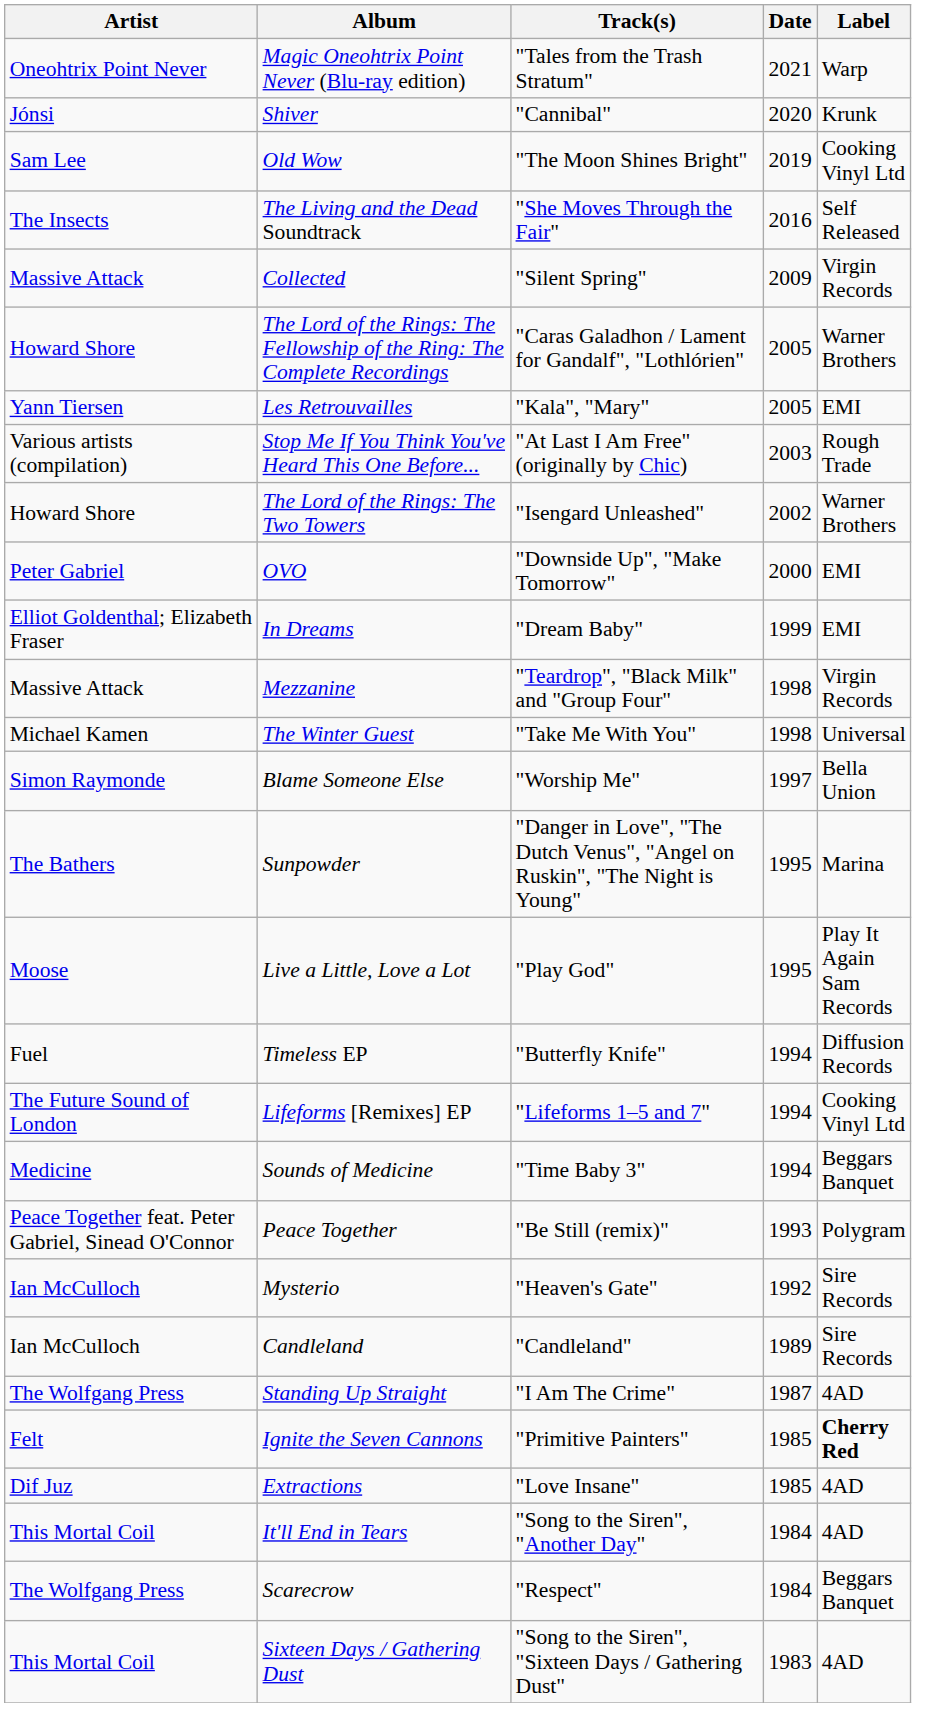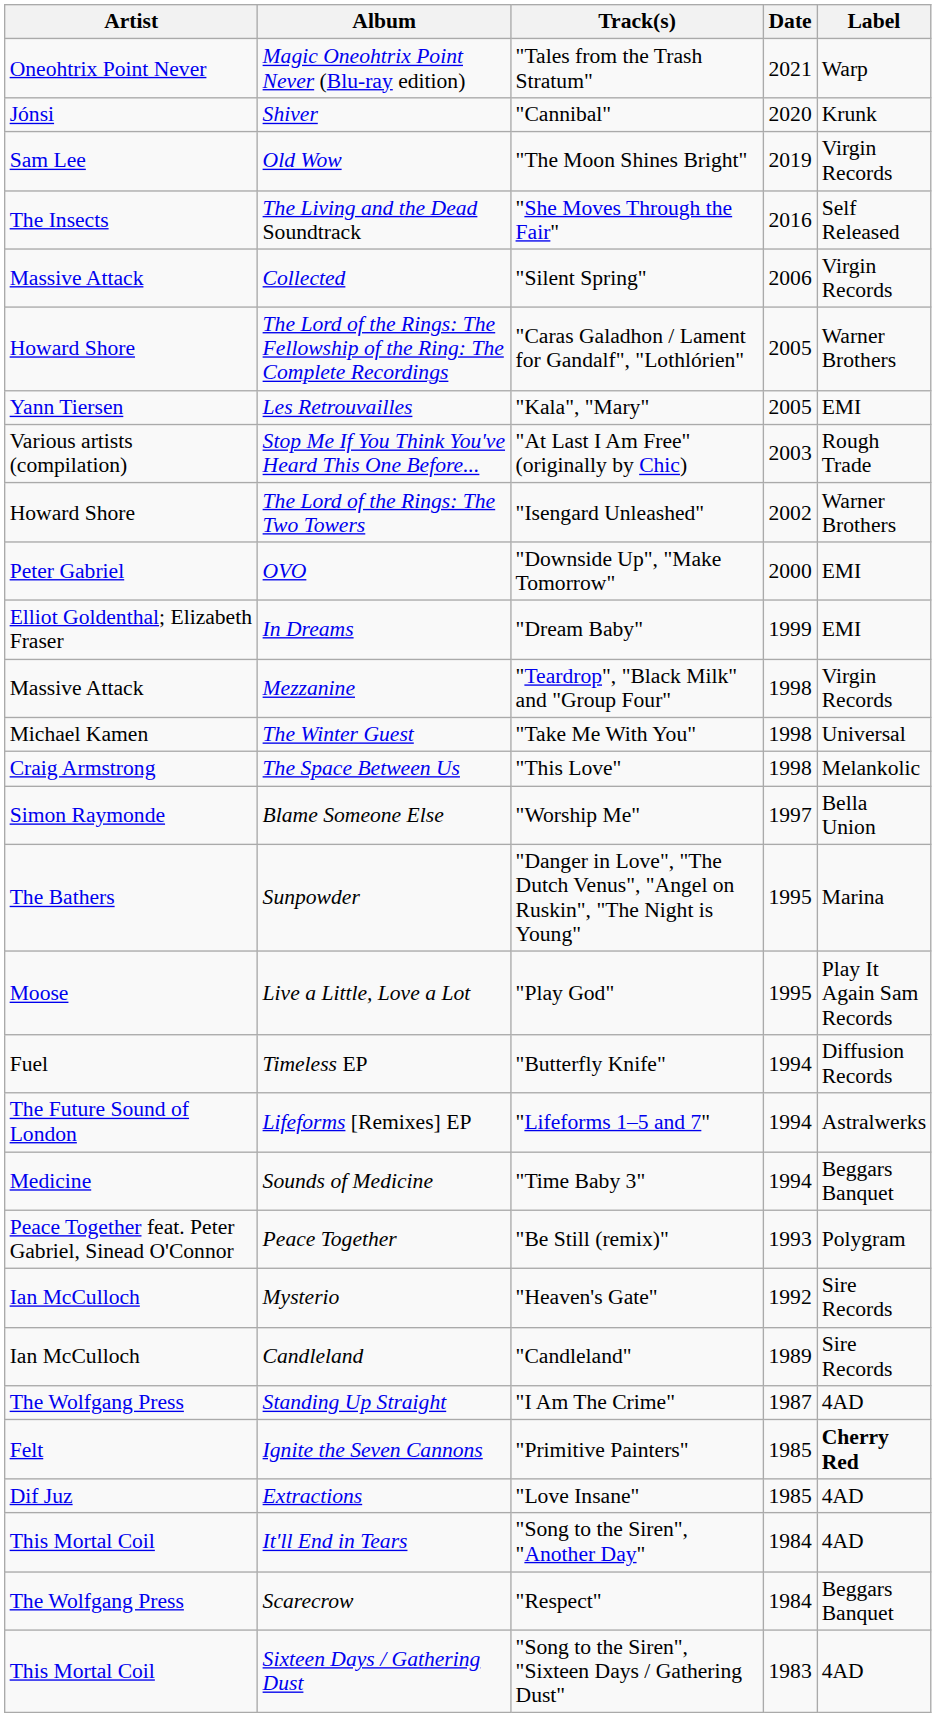Old Wow | Label: Cooking Vinyl Ltd -> Virgin Records
Collected | Date: 2009 -> 2006
+ row: Craig Armstrong | The Space Between Us | "This Love" | 1998 | Melankolic
Lifeforms [Remixes] EP | Label: Cooking Vinyl Ltd -> Astralwerks
